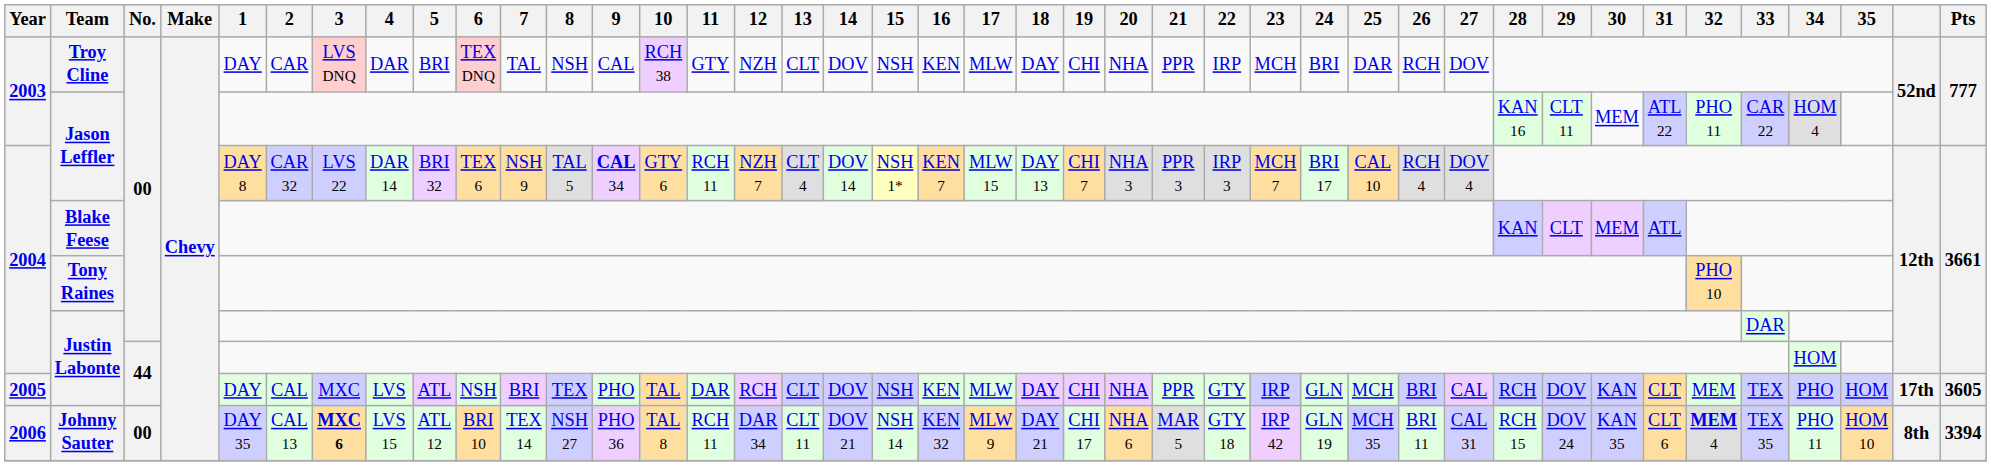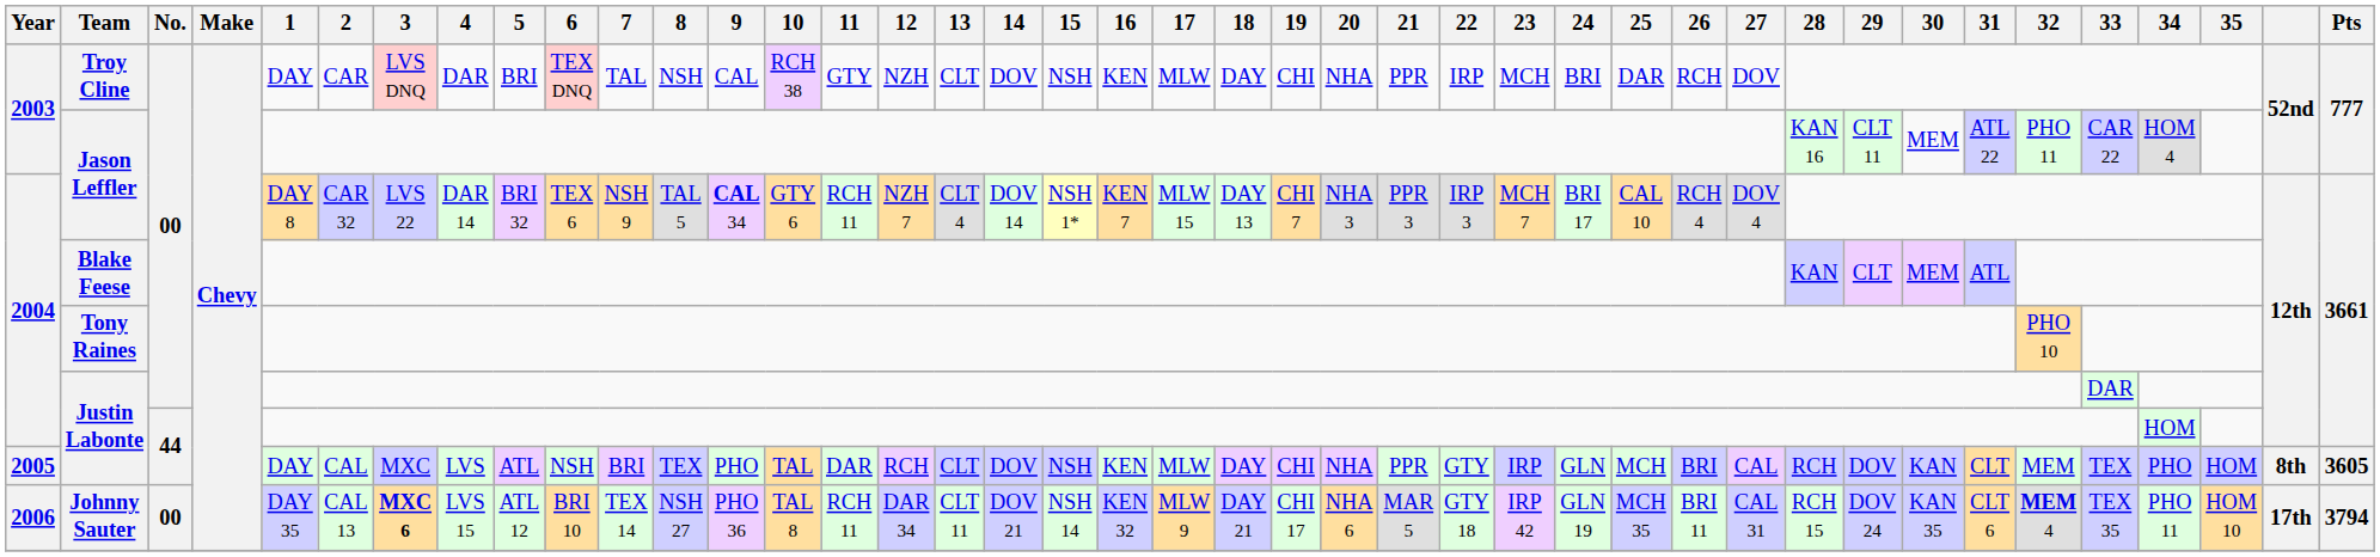2005 / Justin Labonte | column 40: 17th -> 8th
Johnny Sauter | column 40: 8th -> 17th
Johnny Sauter | Pts: 3394 -> 3794
